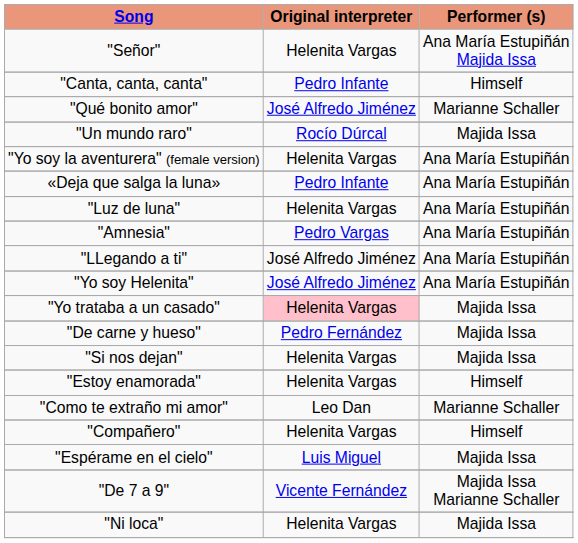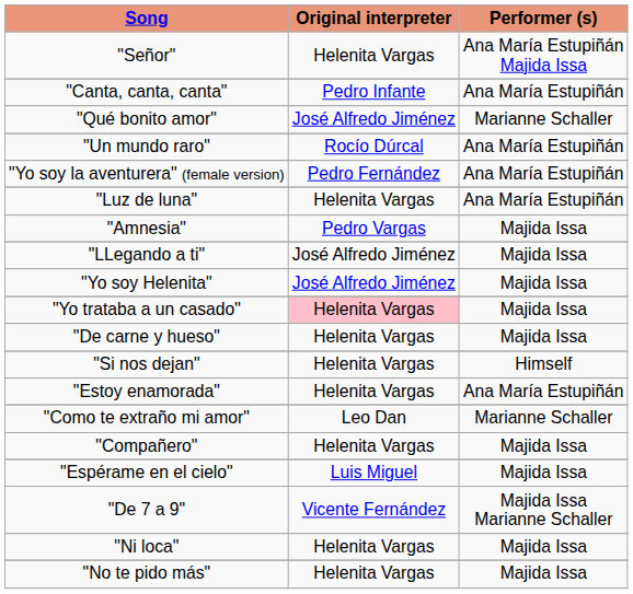"Canta, canta, canta" | Performer (s): Himself -> Ana María Estupiñán
"Un mundo raro" | Performer (s): Majida Issa -> Ana María Estupiñán
"Yo soy la aventurera" (female version) | Original interpreter: Helenita Vargas -> Pedro Fernández
- row: «Deja que salga la luna» | Pedro Infante | Ana María Estupiñán
"Amnesia" | Performer (s): Ana María Estupiñán -> Majida Issa
"LLegando a ti" | Performer (s): Ana María Estupiñán -> Majida Issa
"Yo soy Helenita" | Performer (s): Ana María Estupiñán -> Majida Issa
"De carne y hueso" | Original interpreter: Pedro Fernández -> Helenita Vargas
"Si nos dejan" | Performer (s): Majida Issa -> Himself
"Estoy enamorada" | Performer (s): Himself -> Ana María Estupiñán
"Compañero" | Performer (s): Himself -> Majida Issa
+ row: "No te pido más" | Helenita Vargas | Majida Issa
